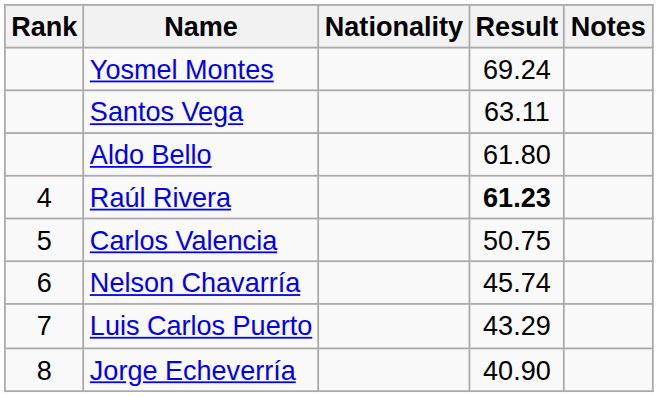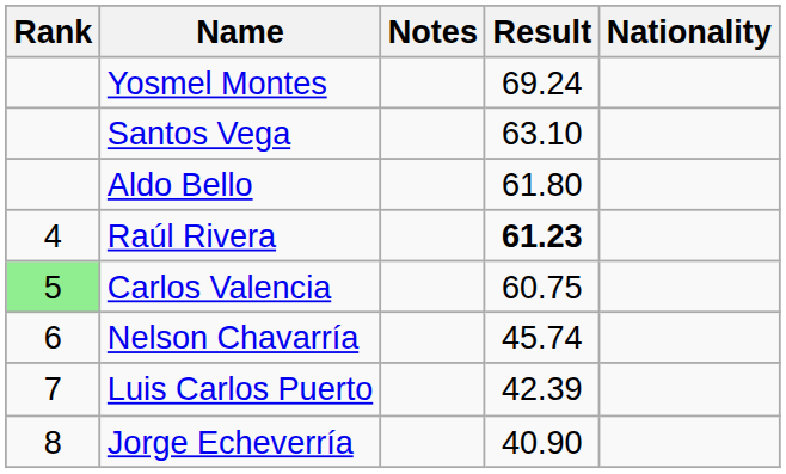columns swapped: Nationality <-> Notes
Santos Vega | Result: 63.11 -> 63.10
Carlos Valencia | Rank: no background -> lightgreen background
Carlos Valencia | Result: 50.75 -> 60.75
Luis Carlos Puerto | Result: 43.29 -> 42.39
